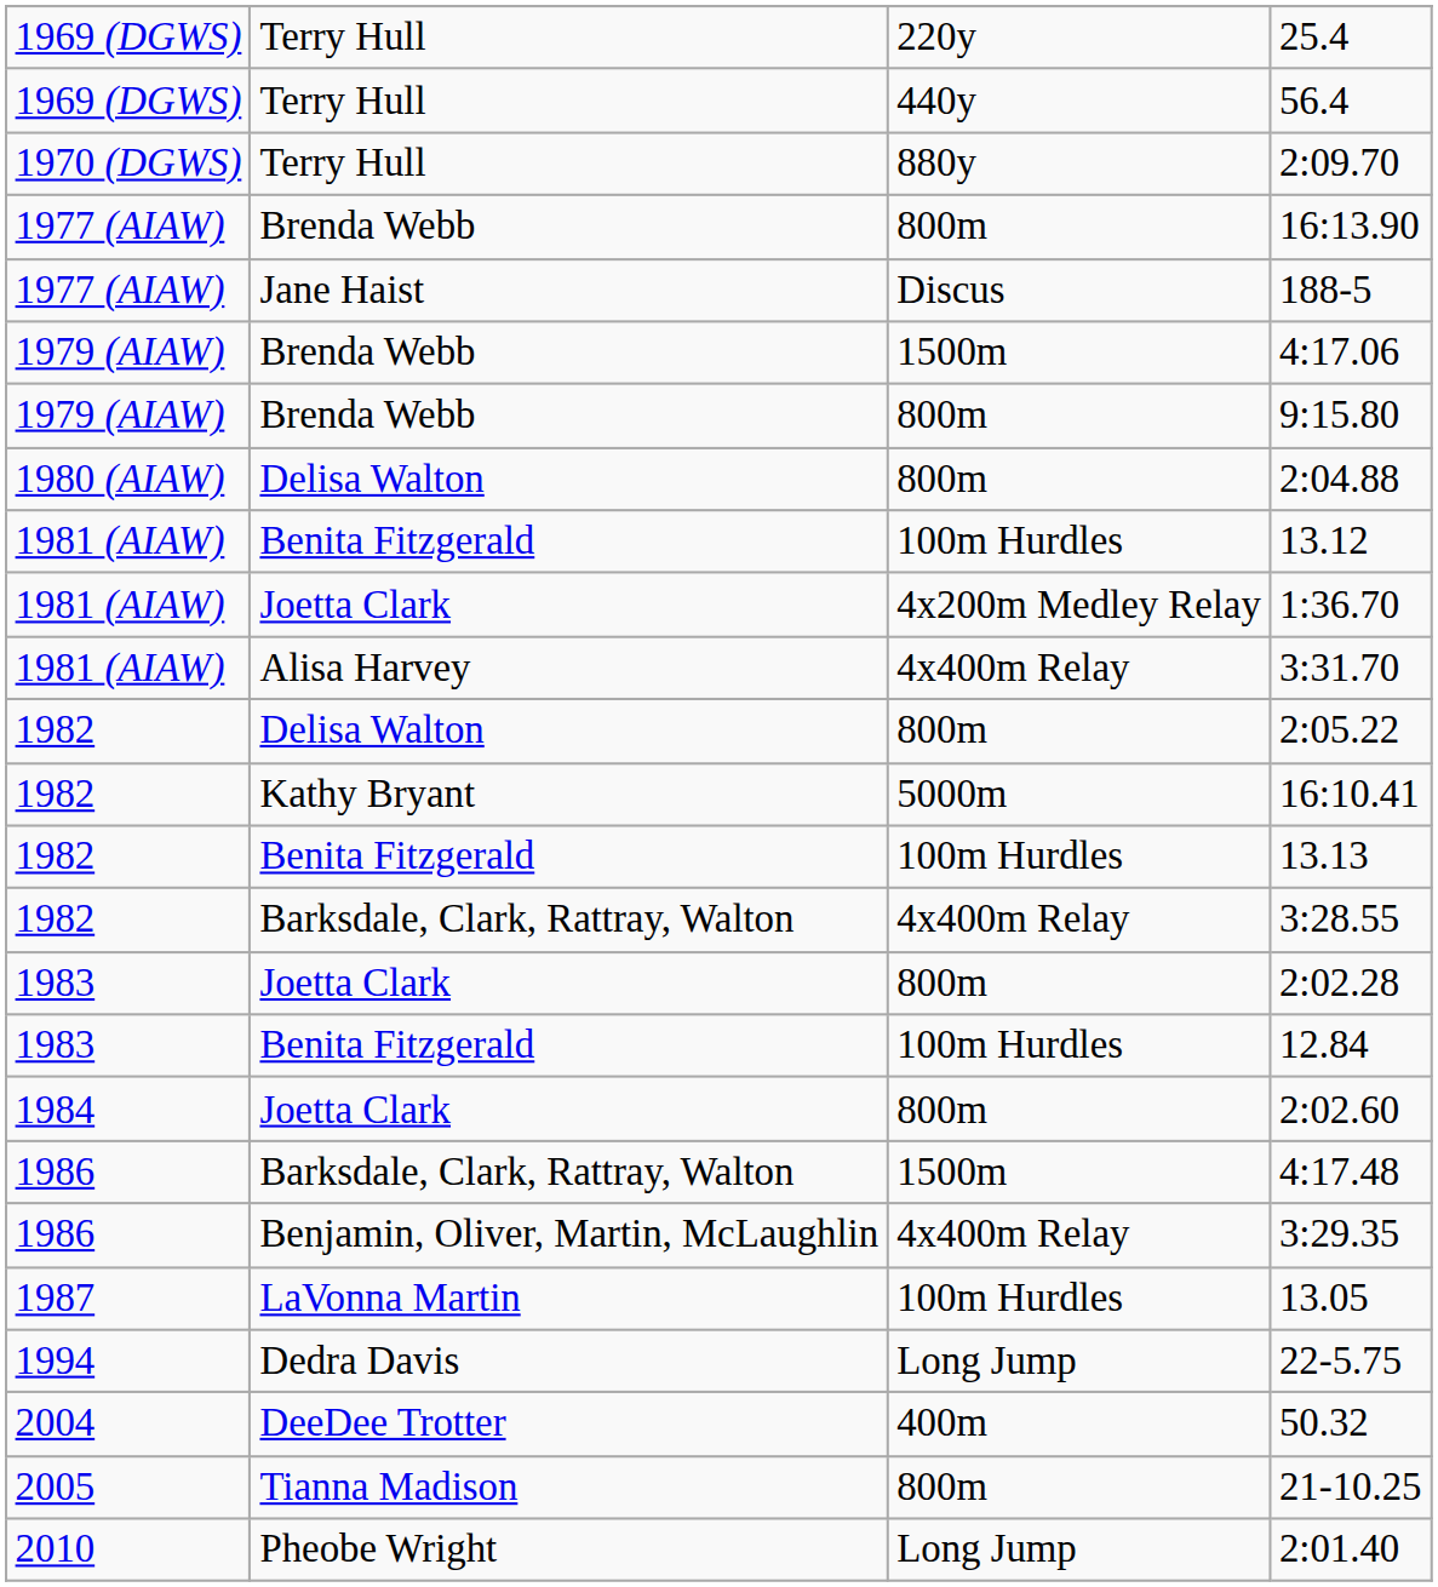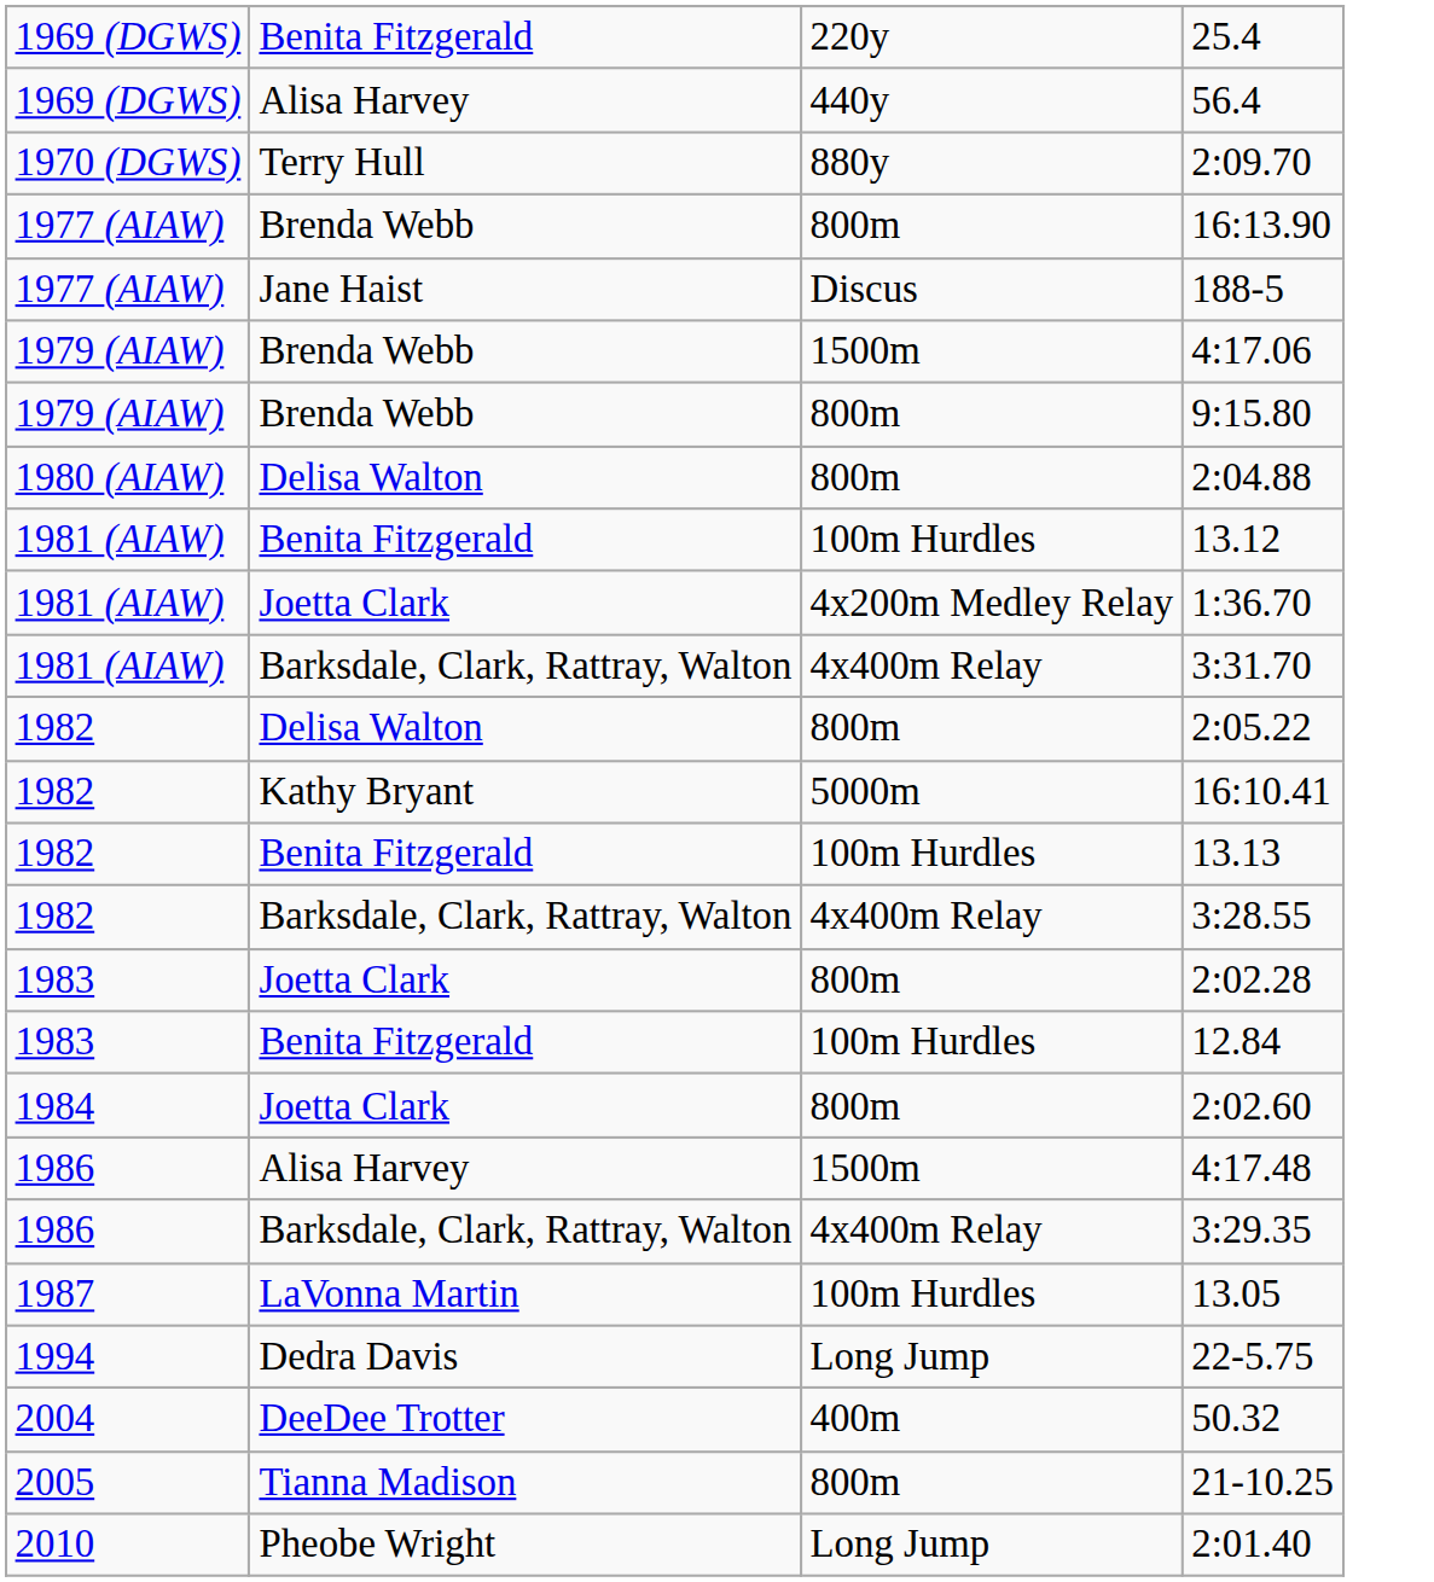25.4 | column 2: Terry Hull -> Benita Fitzgerald
56.4 | column 2: Terry Hull -> Alisa Harvey
3:31.70 | column 2: Alisa Harvey -> Barksdale, Clark, Rattray, Walton
4:17.48 | column 2: Barksdale, Clark, Rattray, Walton -> Alisa Harvey
3:29.35 | column 2: Benjamin, Oliver, Martin, McLaughlin -> Barksdale, Clark, Rattray, Walton
